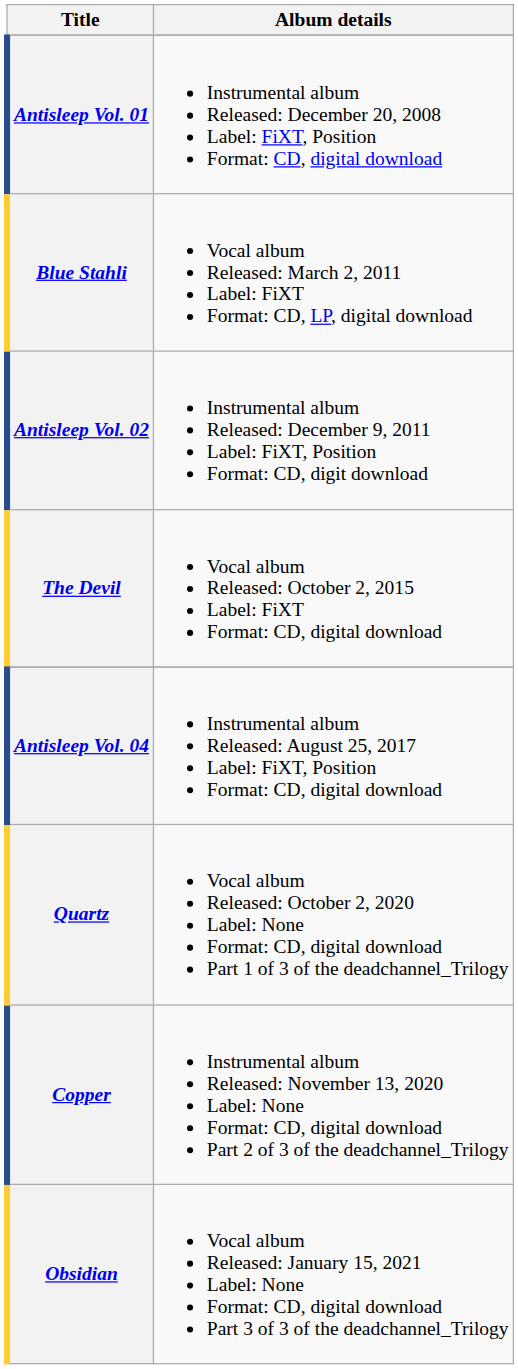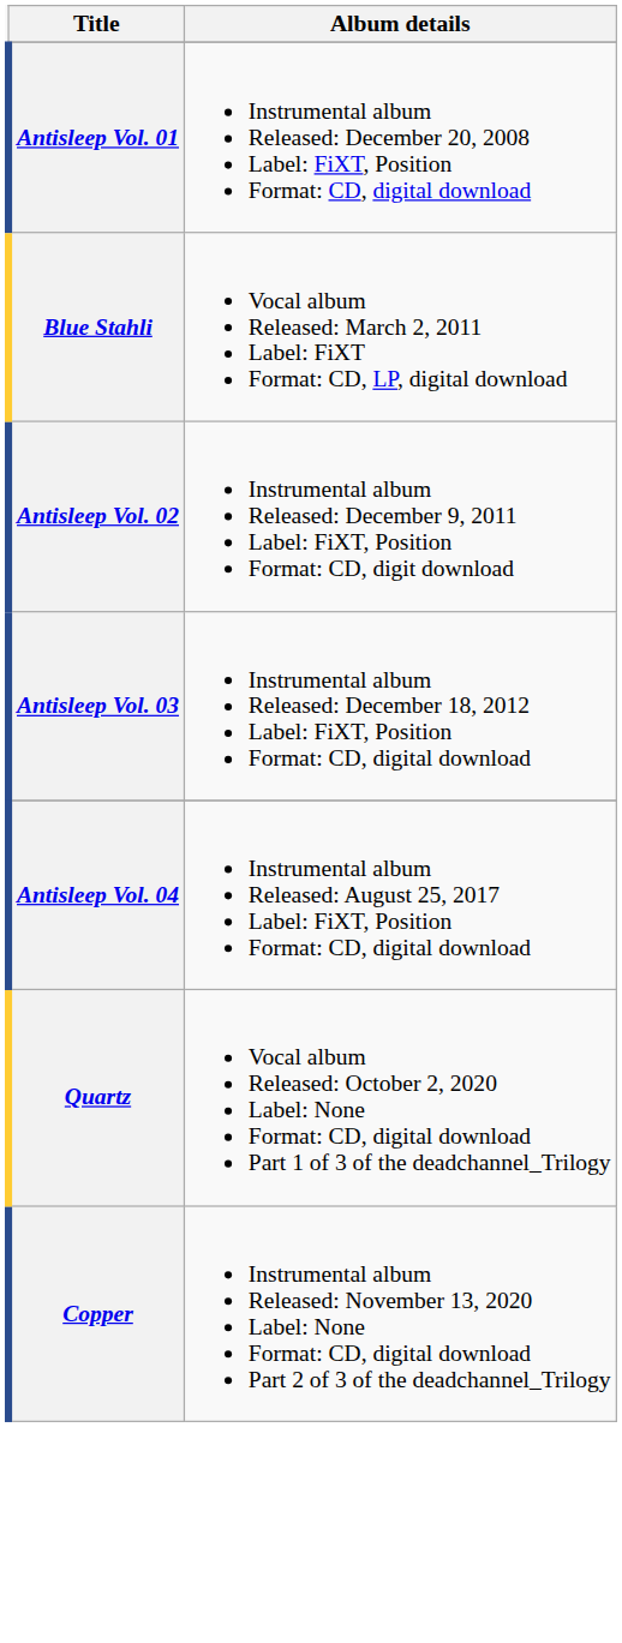+ row: Antisleep Vol. 03 | Instrumental album Released: December 18, 2012 Label: FiXT, Position Format: CD, digital download
- row: The Devil | Vocal album Released: October 2, 2015 Label: FiXT Format: CD, digital download
- row: Obsidian | Vocal album Released: January 15, 2021 Label: None Format: CD, digital download Part 3 of 3 of the deadchannel_Trilogy
